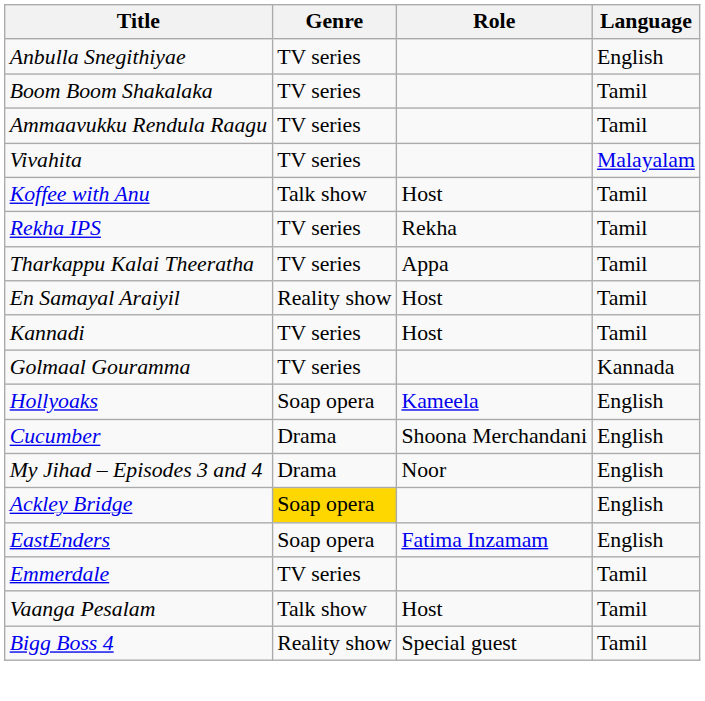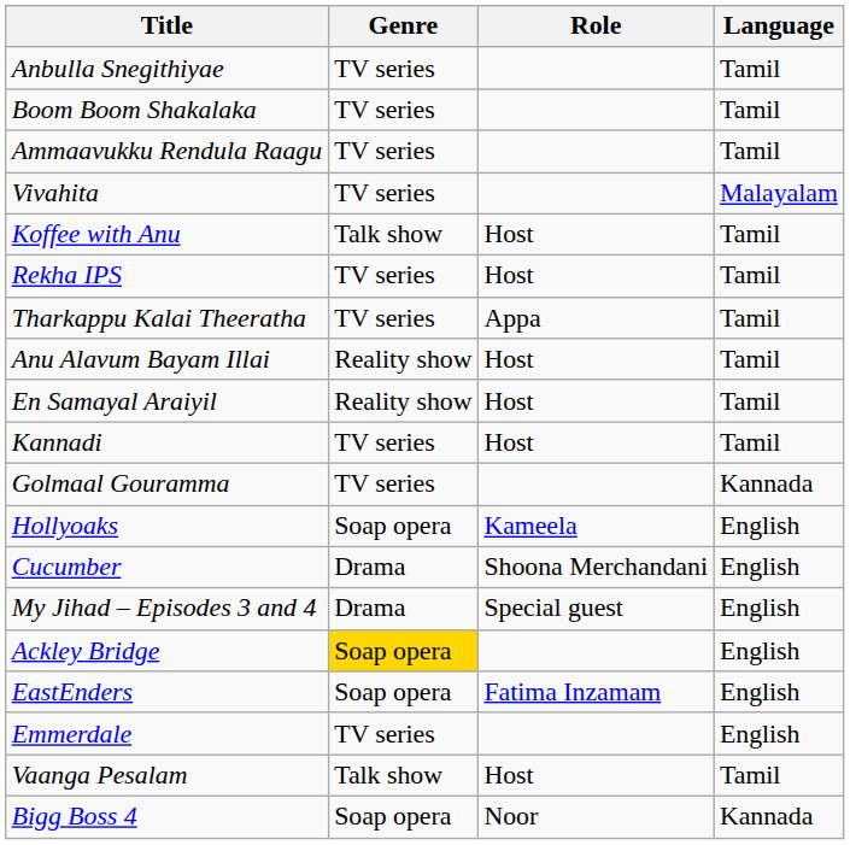Anbulla Snegithiyae | Language: English -> Tamil
Rekha IPS | Role: Rekha -> Host
+ row: Anu Alavum Bayam Illai | Reality show | Host | Tamil
My Jihad – Episodes 3 and 4 | Role: Noor -> Special guest
Emmerdale | Language: Tamil -> English
Bigg Boss 4 | Genre: Reality show -> Soap opera
Bigg Boss 4 | Role: Special guest -> Noor
Bigg Boss 4 | Language: Tamil -> Kannada
